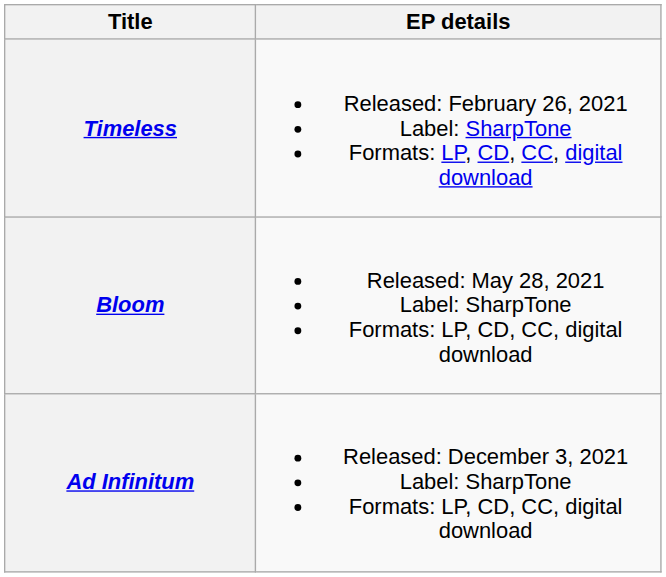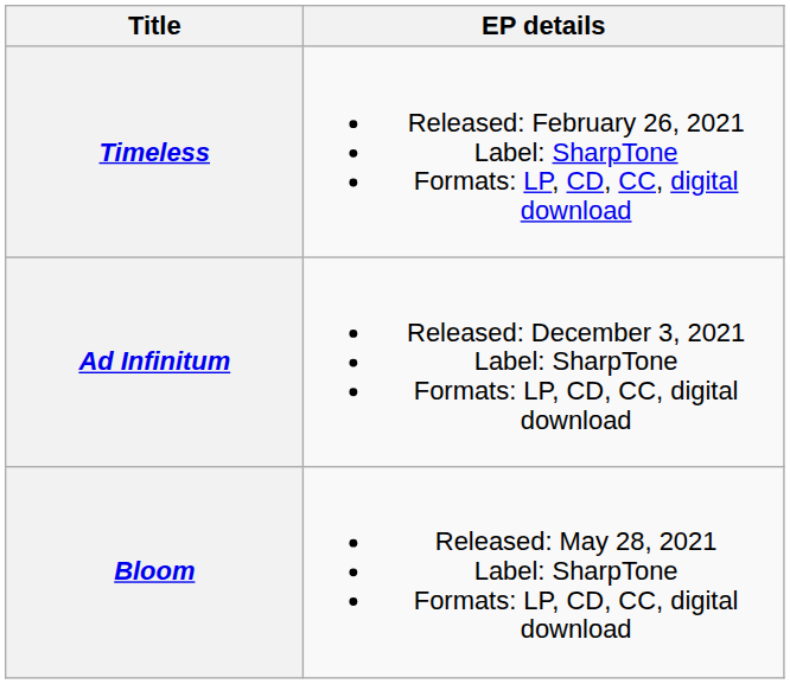rows swapped: Bloom <-> Ad Infinitum
